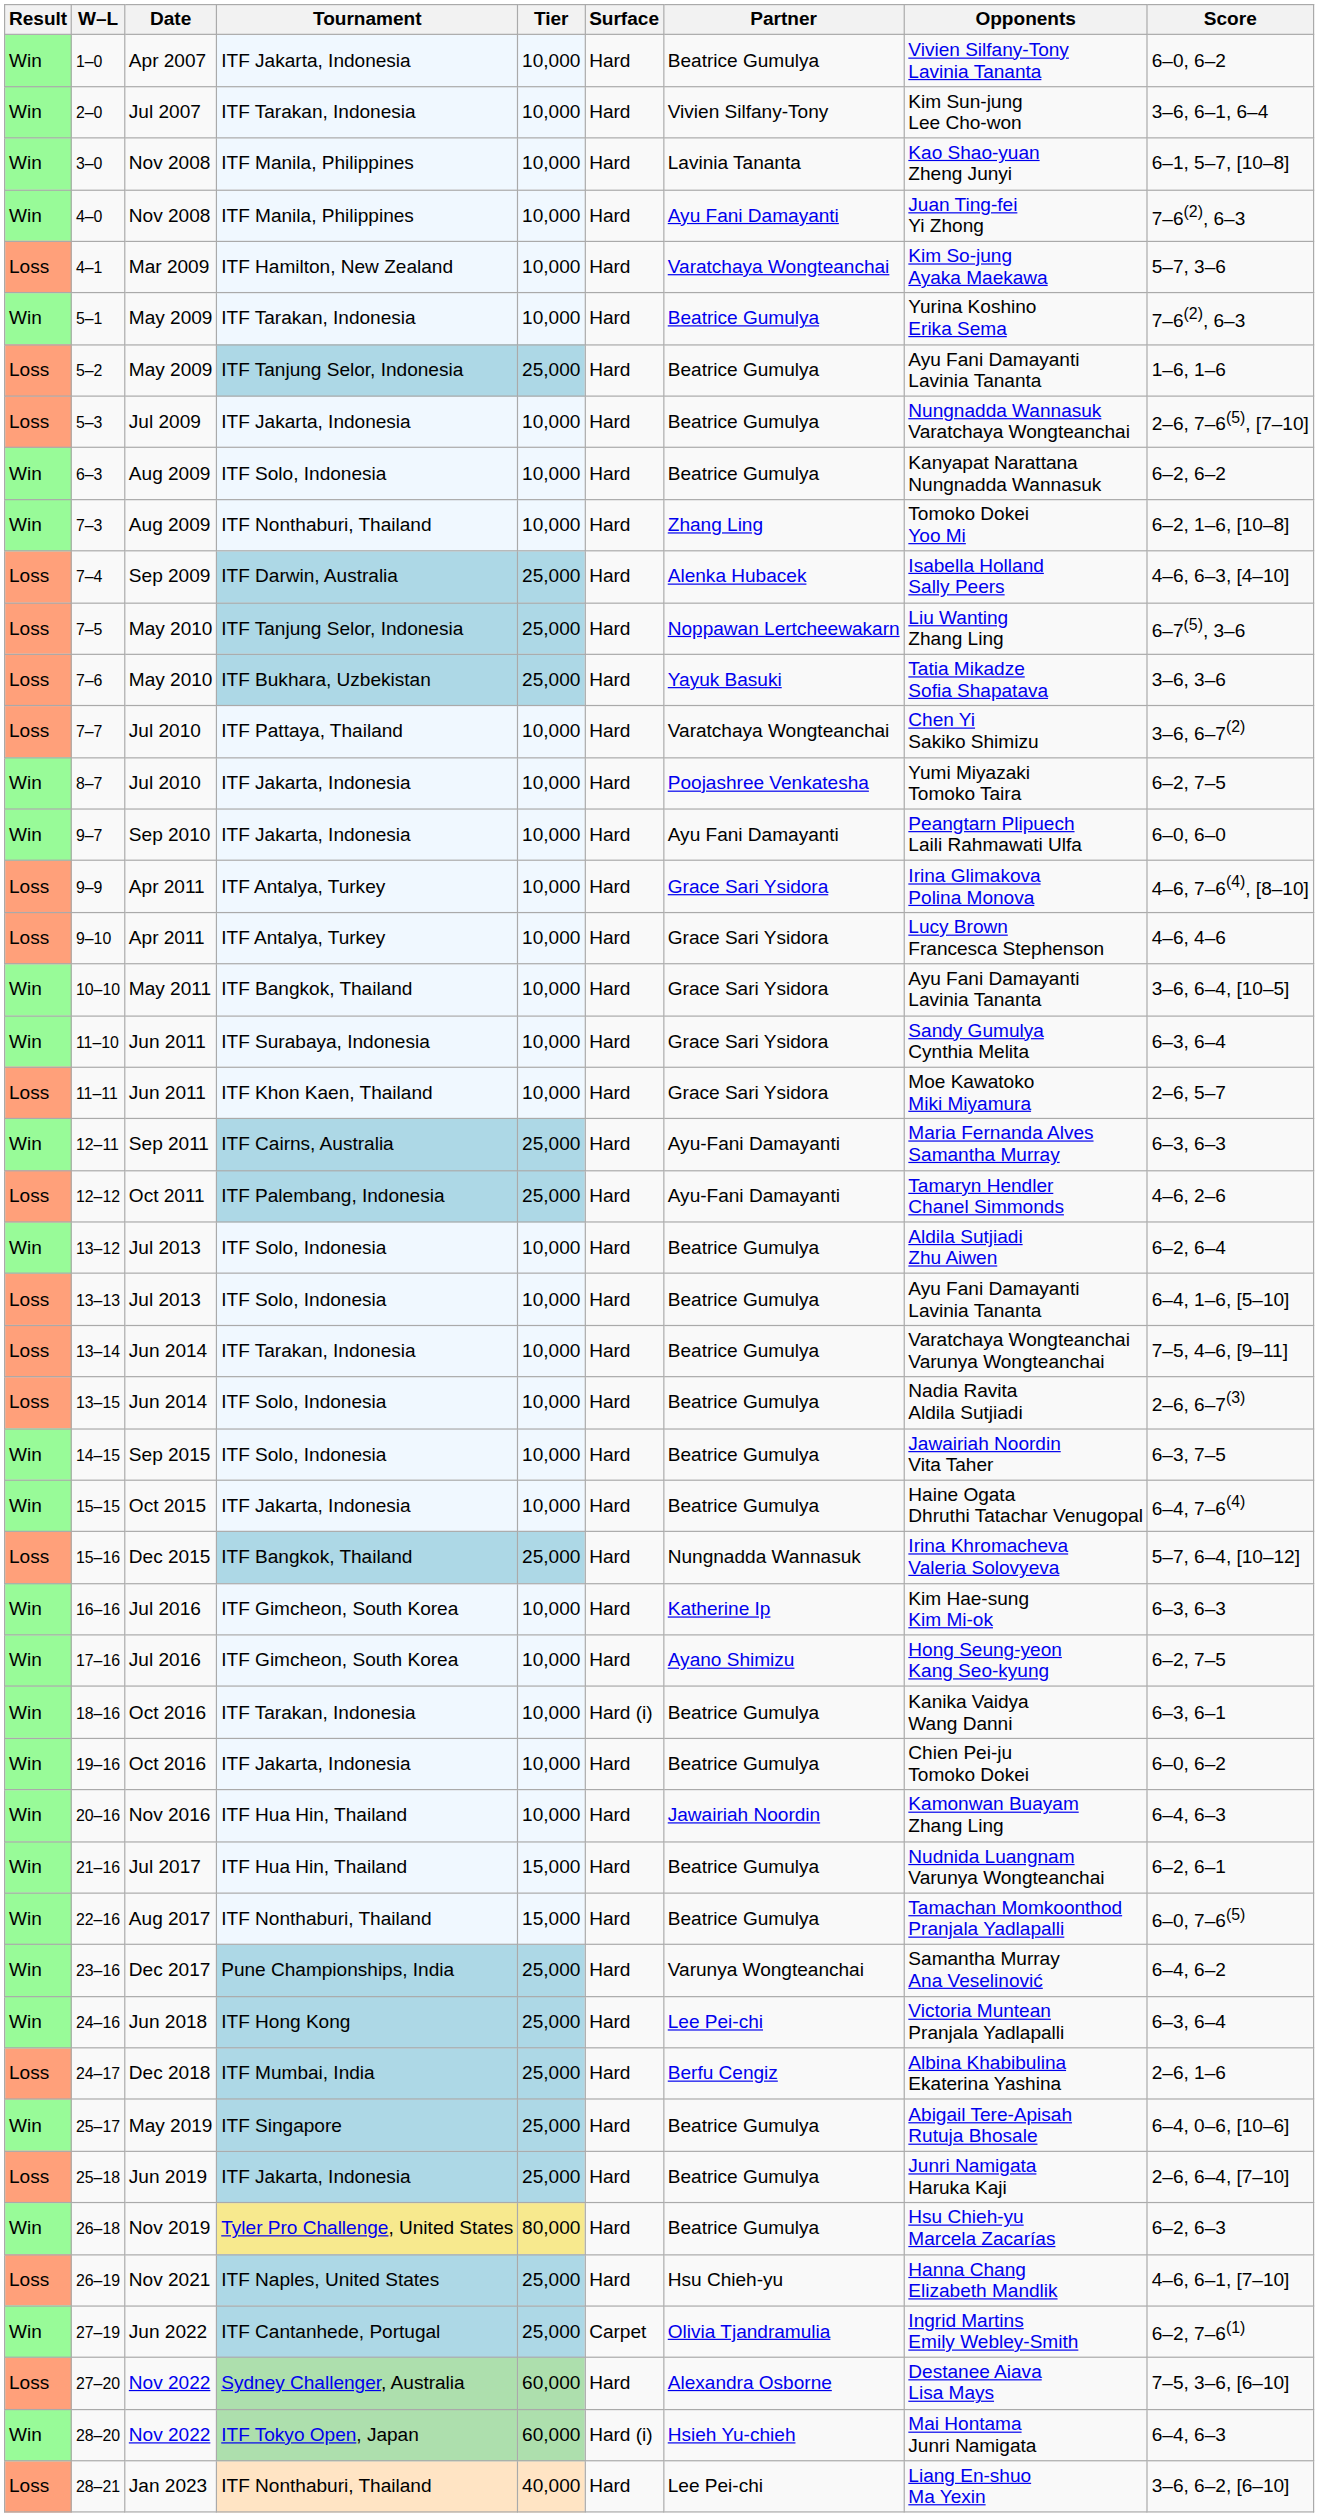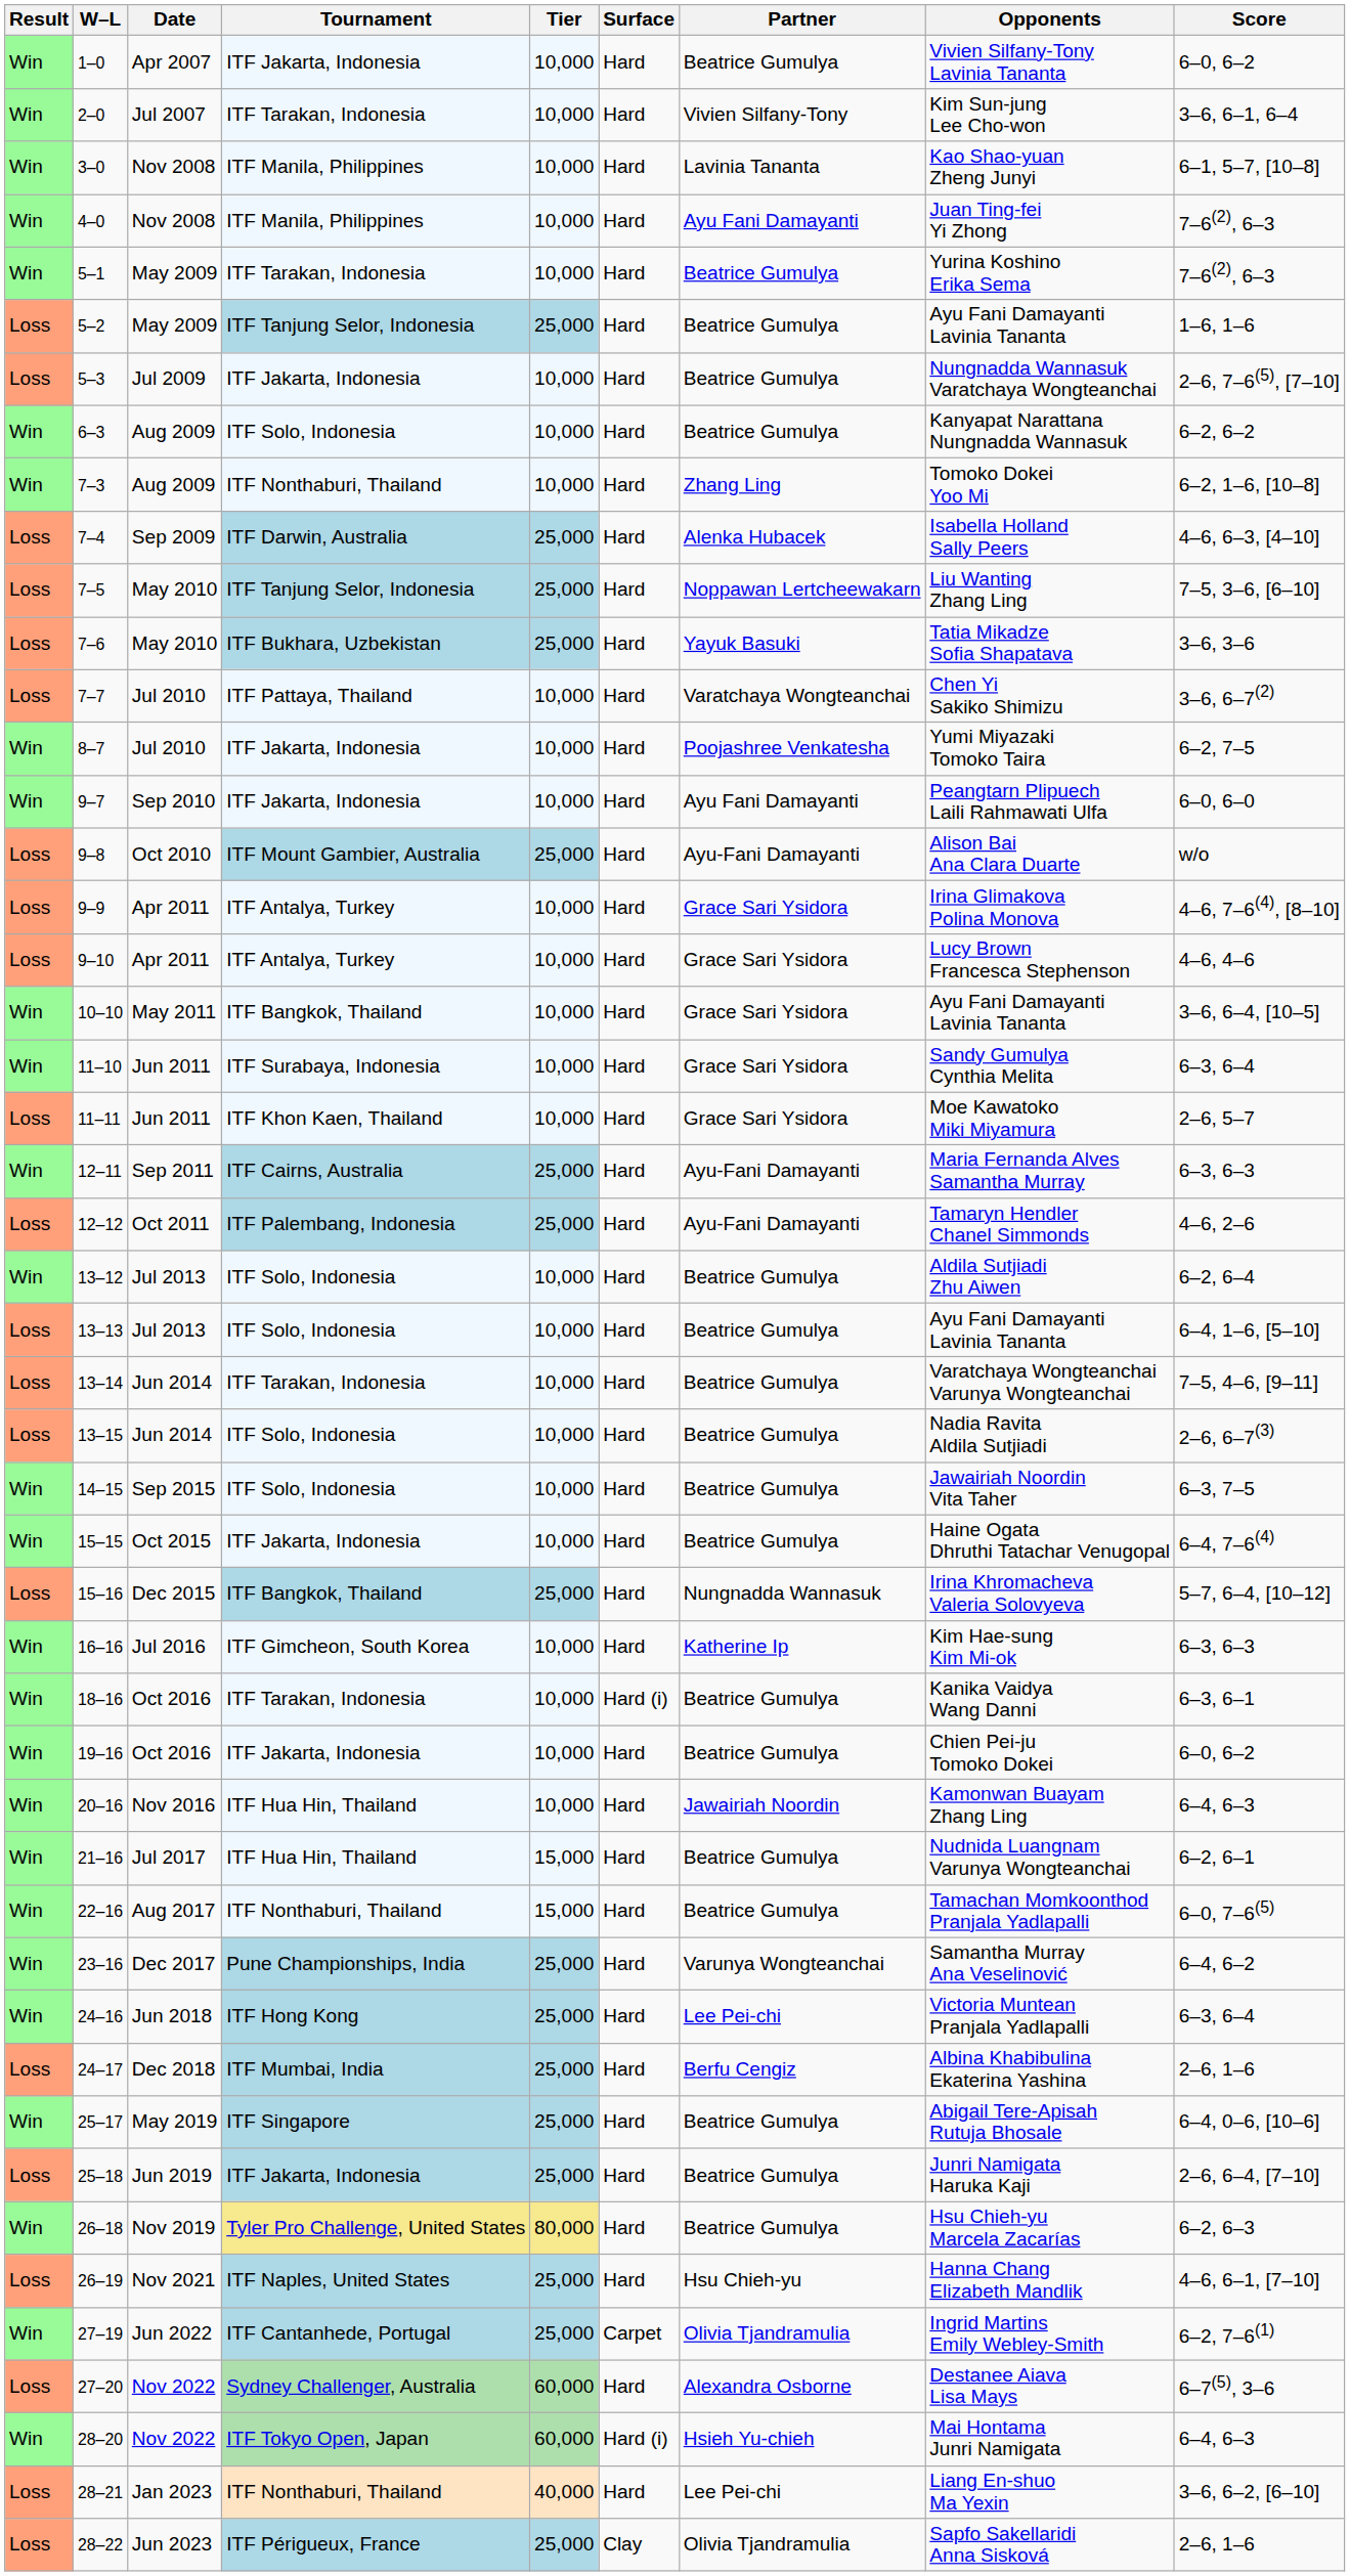- row: Loss | 4–1 | Mar 2009 | ITF Hamilton, New Zealand | 10,000 | Hard | Varatchaya Wongteanchai | Kim So-jung Ayaka Maekawa | 5–7, 3–6
7–5 | Score: 6–7(5), 3–6 -> 7–5, 3–6, [6–10]
+ row: Loss | 9–8 | Oct 2010 | ITF Mount Gambier, Australia | 25,000 | Hard | Ayu-Fani Damayanti | Alison Bai Ana Clara Duarte | w/o
- row: Win | 17–16 | Jul 2016 | ITF Gimcheon, South Korea | 10,000 | Hard | Ayano Shimizu | Hong Seung-yeon Kang Seo-kyung | 6–2, 7–5
27–20 | Score: 7–5, 3–6, [6–10] -> 6–7(5), 3–6
+ row: Loss | 28–22 | Jun 2023 | ITF Périgueux, France | 25,000 | Clay | Olivia Tjandramulia | Sapfo Sakellaridi Anna Sisková | 2–6, 1–6
